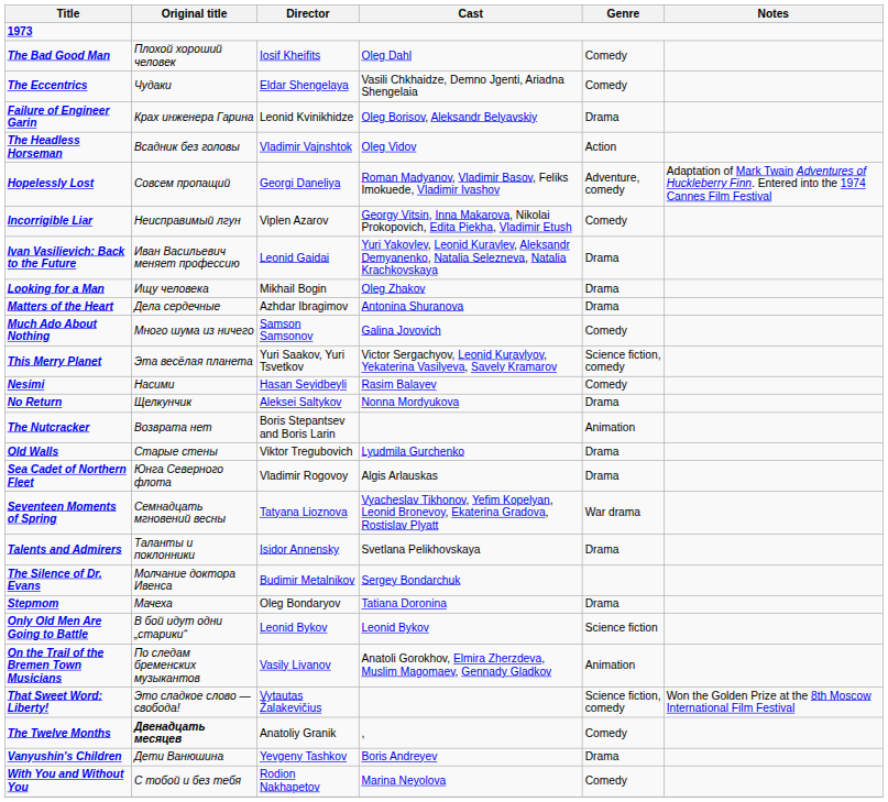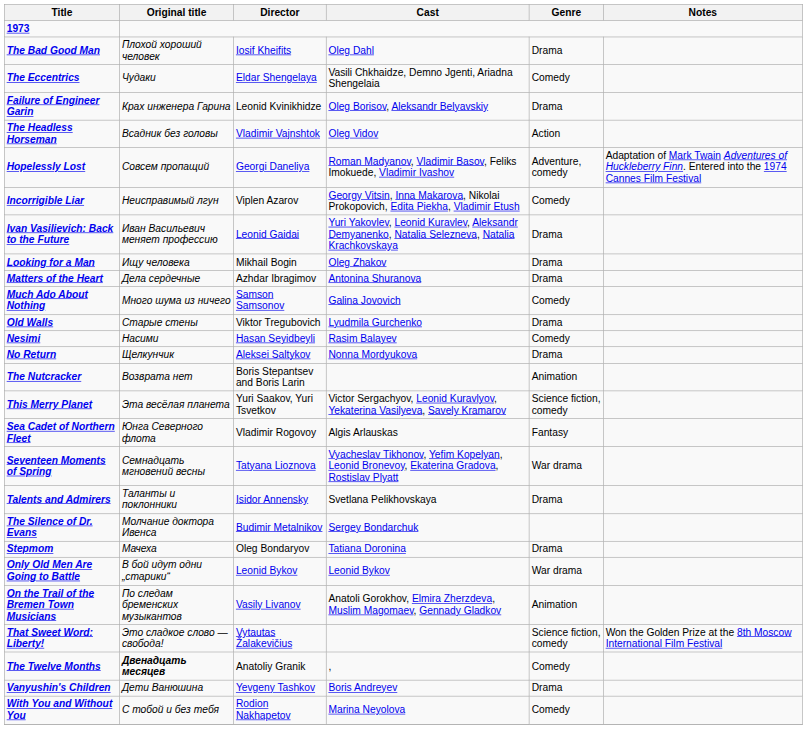The Bad Good Man | Genre: Comedy -> Drama
rows swapped: This Merry Planet <-> Old Walls
Sea Cadet of Northern Fleet | Genre: Drama -> Fantasy
Only Old Men Are Going to Battle | Genre: Science fiction -> War drama
